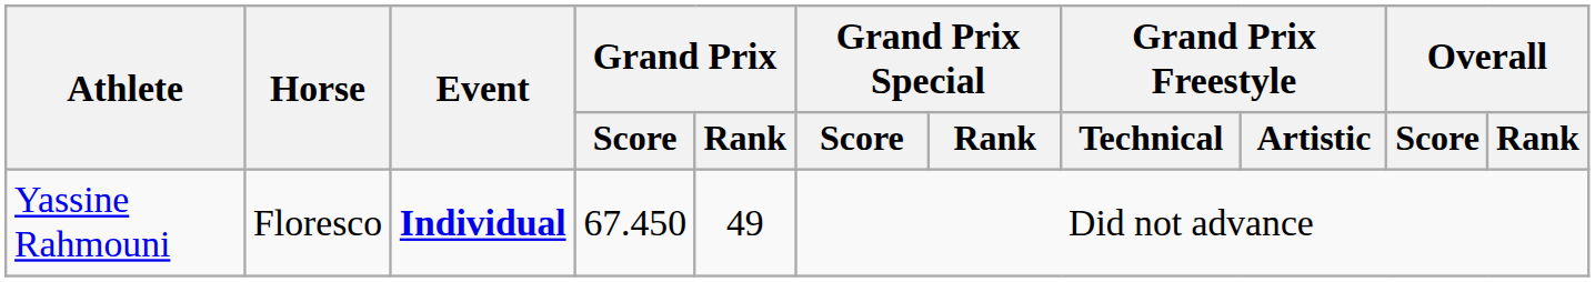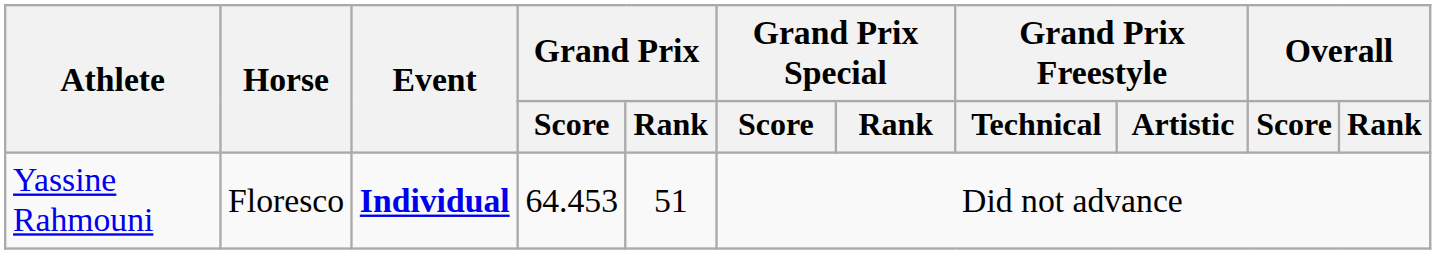Yassine Rahmouni | Grand Prix / Score: 67.450 -> 64.453
Yassine Rahmouni | Grand Prix / Rank: 49 -> 51
